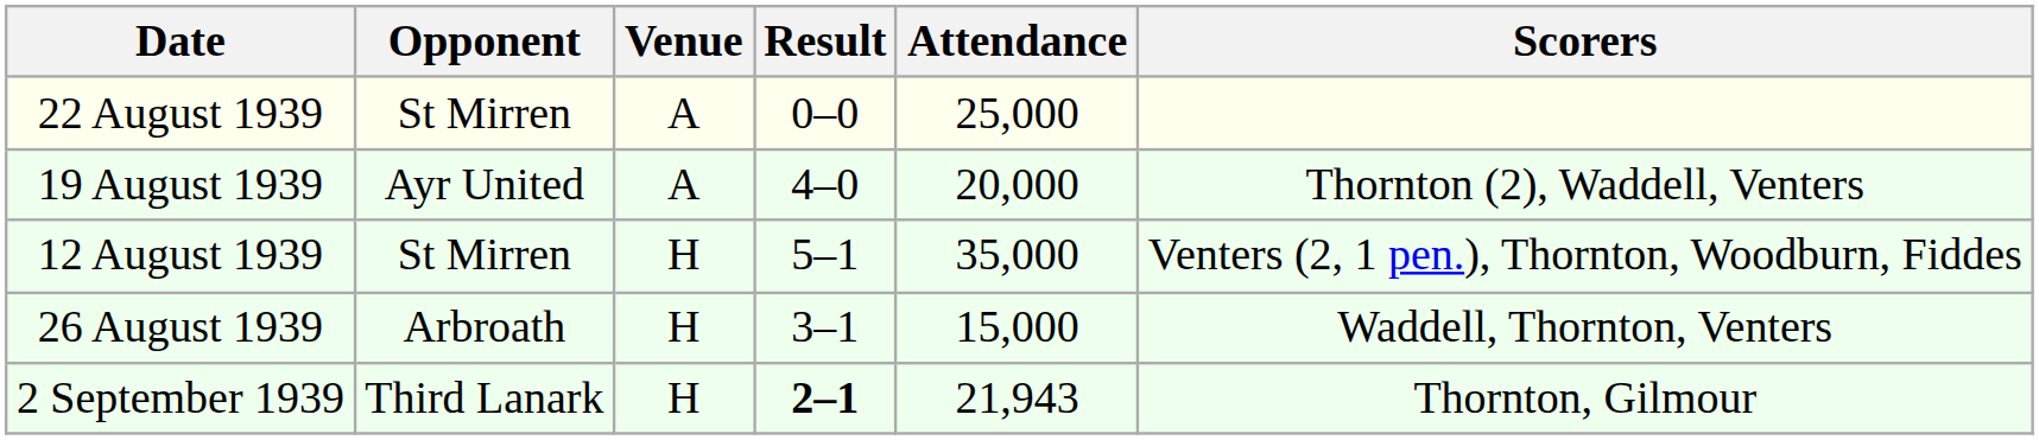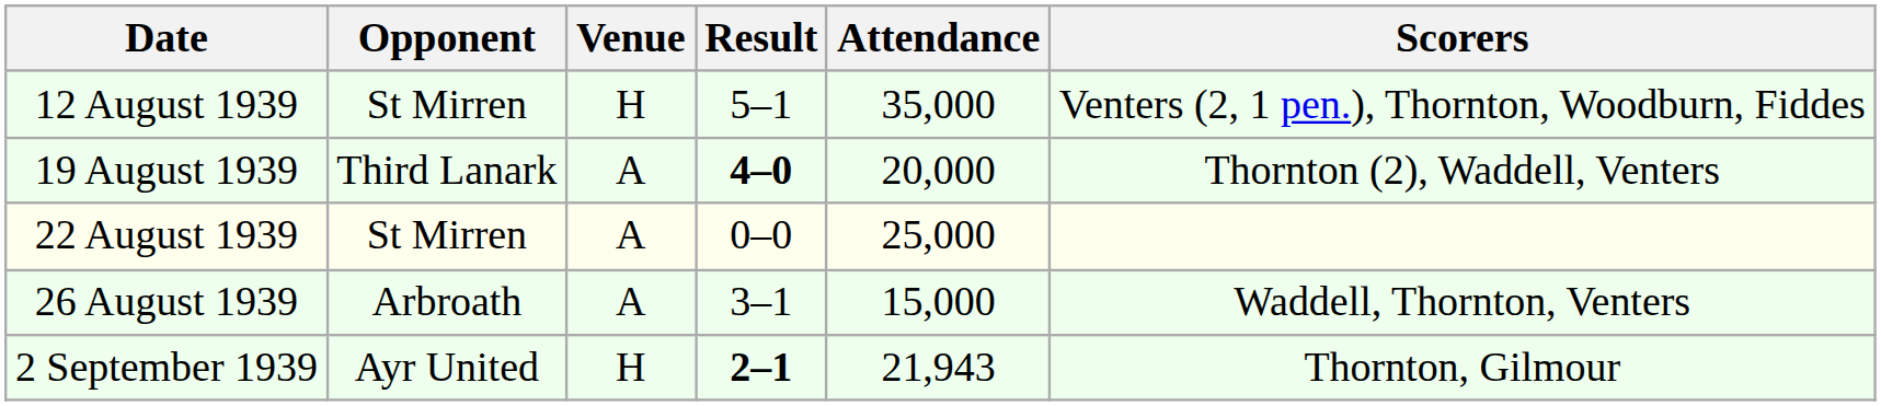rows swapped: 12 August 1939 <-> 22 August 1939
19 August 1939 | Opponent: Ayr United -> Third Lanark
19 August 1939 | Result: normal -> bold
26 August 1939 | Venue: H -> A
2 September 1939 | Opponent: Third Lanark -> Ayr United
